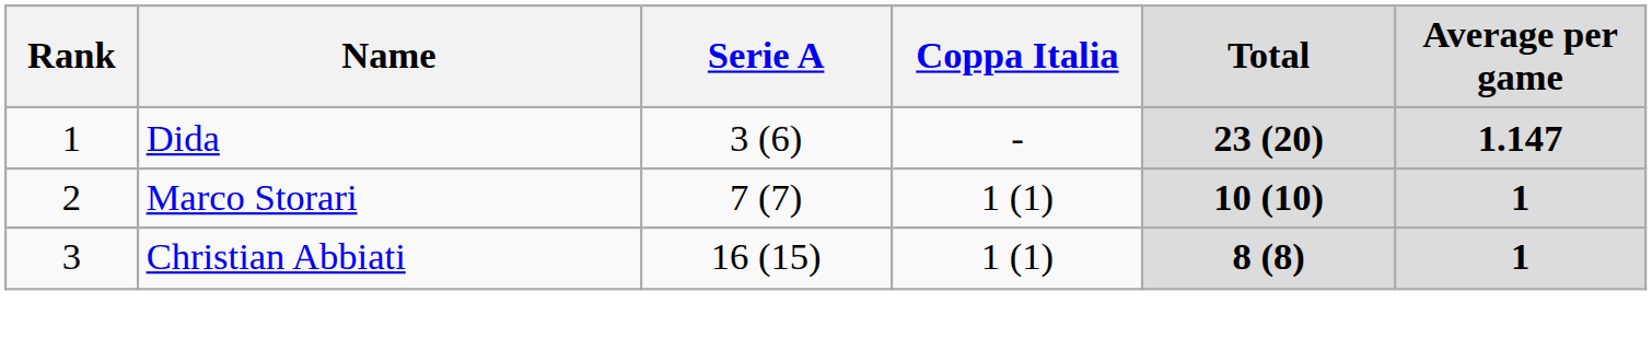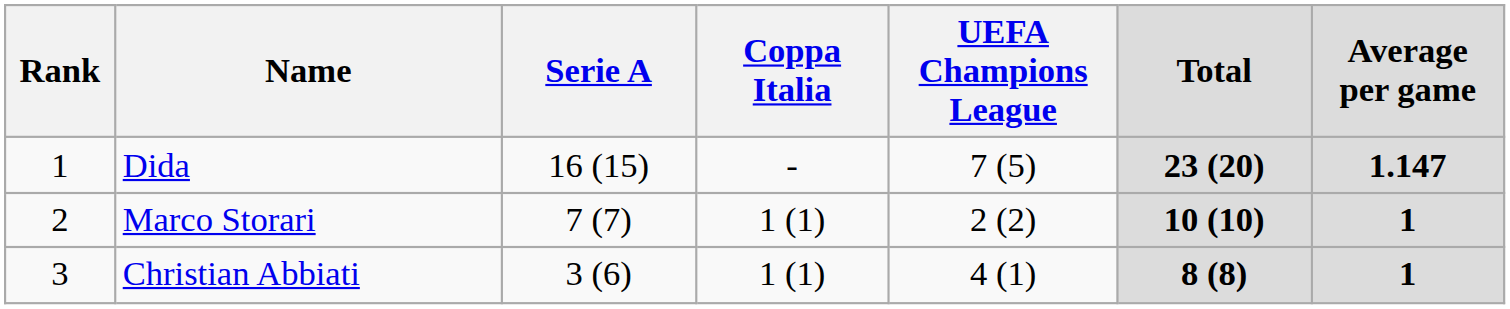+ column: UEFA Champions League | 7 (5) | 2 (2) | 4 (1)
Dida | Serie A: 3 (6) -> 16 (15)
Christian Abbiati | Serie A: 16 (15) -> 3 (6)
